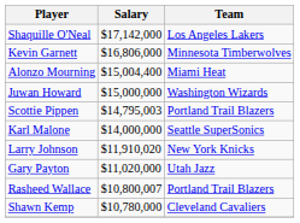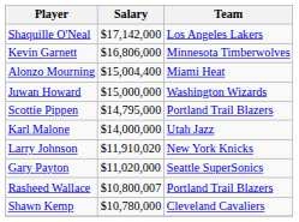Scottie Pippen | Salary: $14,795,003 -> $14,795,000
Karl Malone | Team: Seattle SuperSonics -> Utah Jazz
Gary Payton | Team: Utah Jazz -> Seattle SuperSonics
